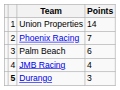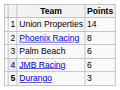Phoenix Racing | Points: 7 -> 8
JMB Racing | column 2: no background -> lavender background
JMB Racing | Points: 4 -> 6
